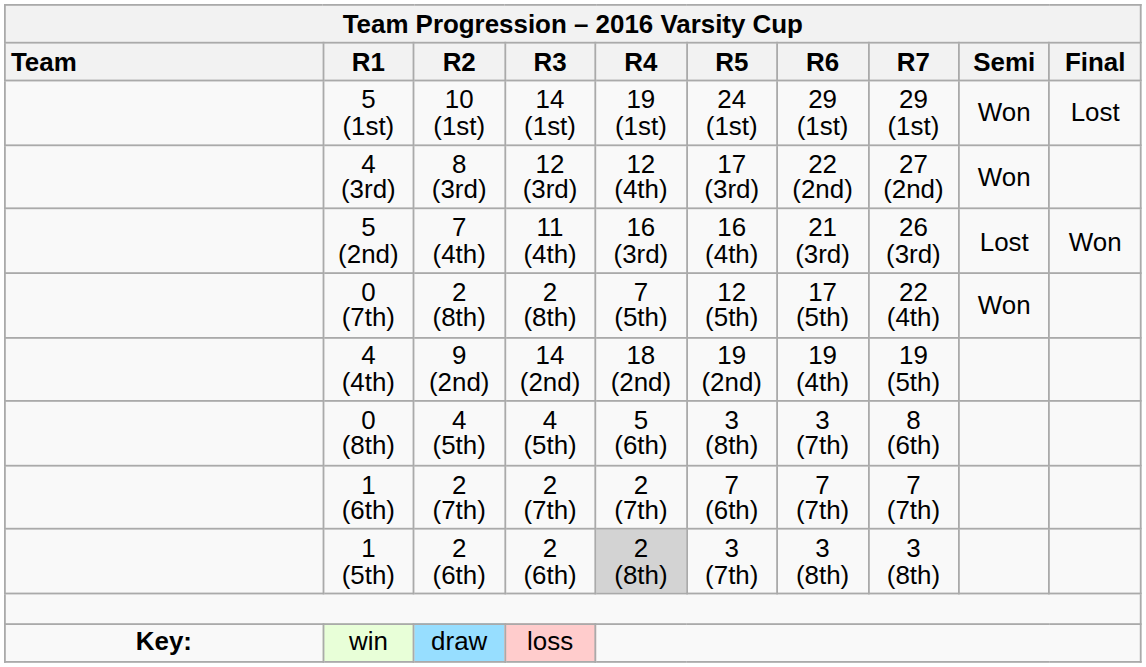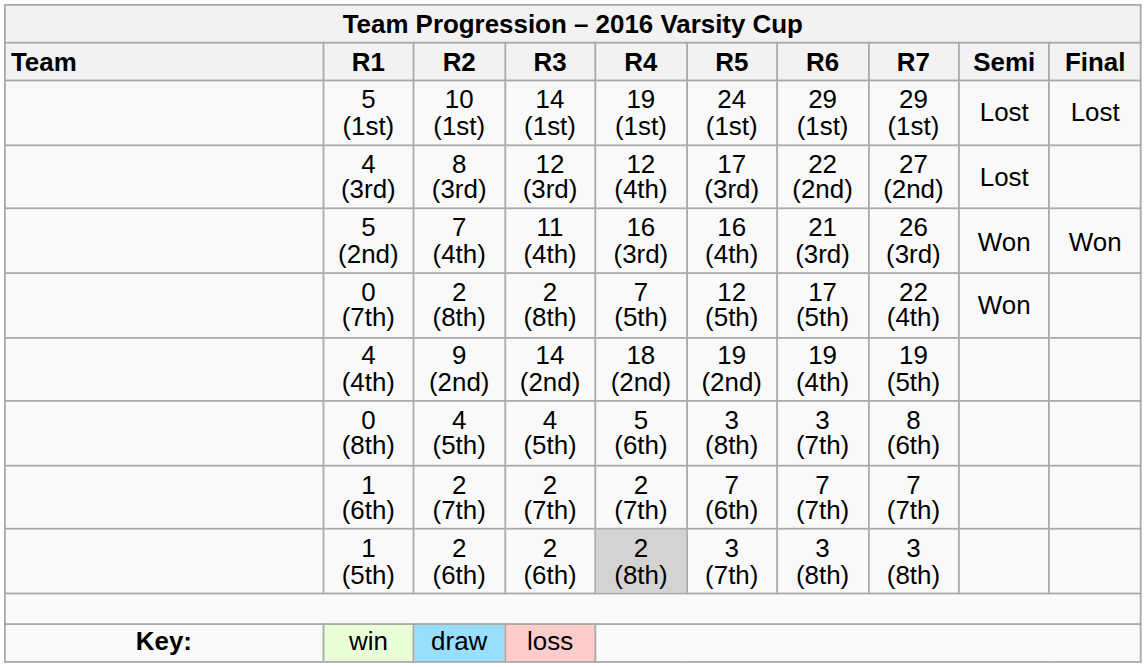5 (1st) | Team Progression – 2016 Varsity Cup / Semi: Won -> Lost
4 (3rd) | Team Progression – 2016 Varsity Cup / Semi: Won -> Lost
5 (2nd) | Team Progression – 2016 Varsity Cup / Semi: Lost -> Won
